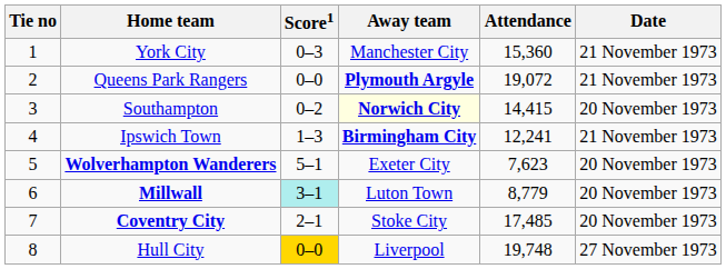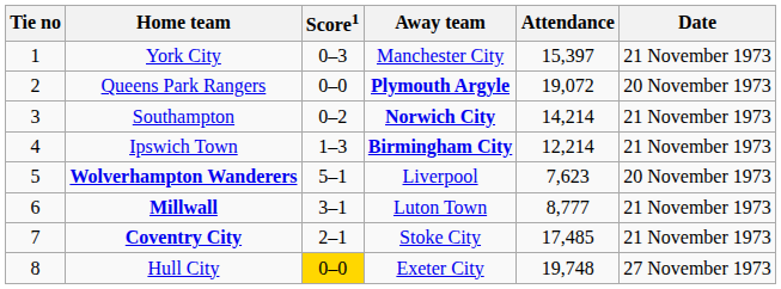York City | Attendance: 15,360 -> 15,397
Queens Park Rangers | Date: 21 November 1973 -> 20 November 1973
Southampton | Away team: lightyellow background -> no background
Southampton | Attendance: 14,415 -> 14,214
Southampton | Date: 20 November 1973 -> 21 November 1973
Ipswich Town | Attendance: 12,241 -> 12,214
Wolverhampton Wanderers | Away team: Exeter City -> Liverpool
Millwall | Score1: paleturquoise background -> no background
Millwall | Attendance: 8,779 -> 8,777
Millwall | Date: 20 November 1973 -> 21 November 1973
Coventry City | Date: 20 November 1973 -> 21 November 1973
Hull City | Away team: Liverpool -> Exeter City
